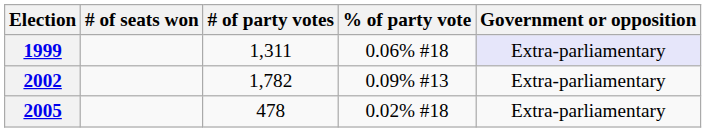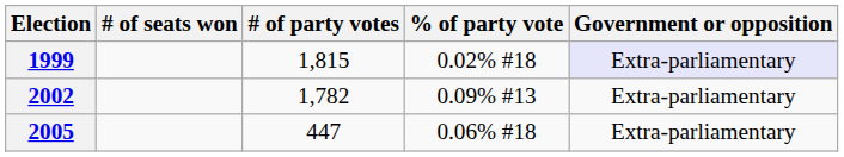1999 | # of party votes: 1,311 -> 1,815
1999 | % of party vote: 0.06% #18 -> 0.02% #18
2005 | # of party votes: 478 -> 447
2005 | % of party vote: 0.02% #18 -> 0.06% #18
